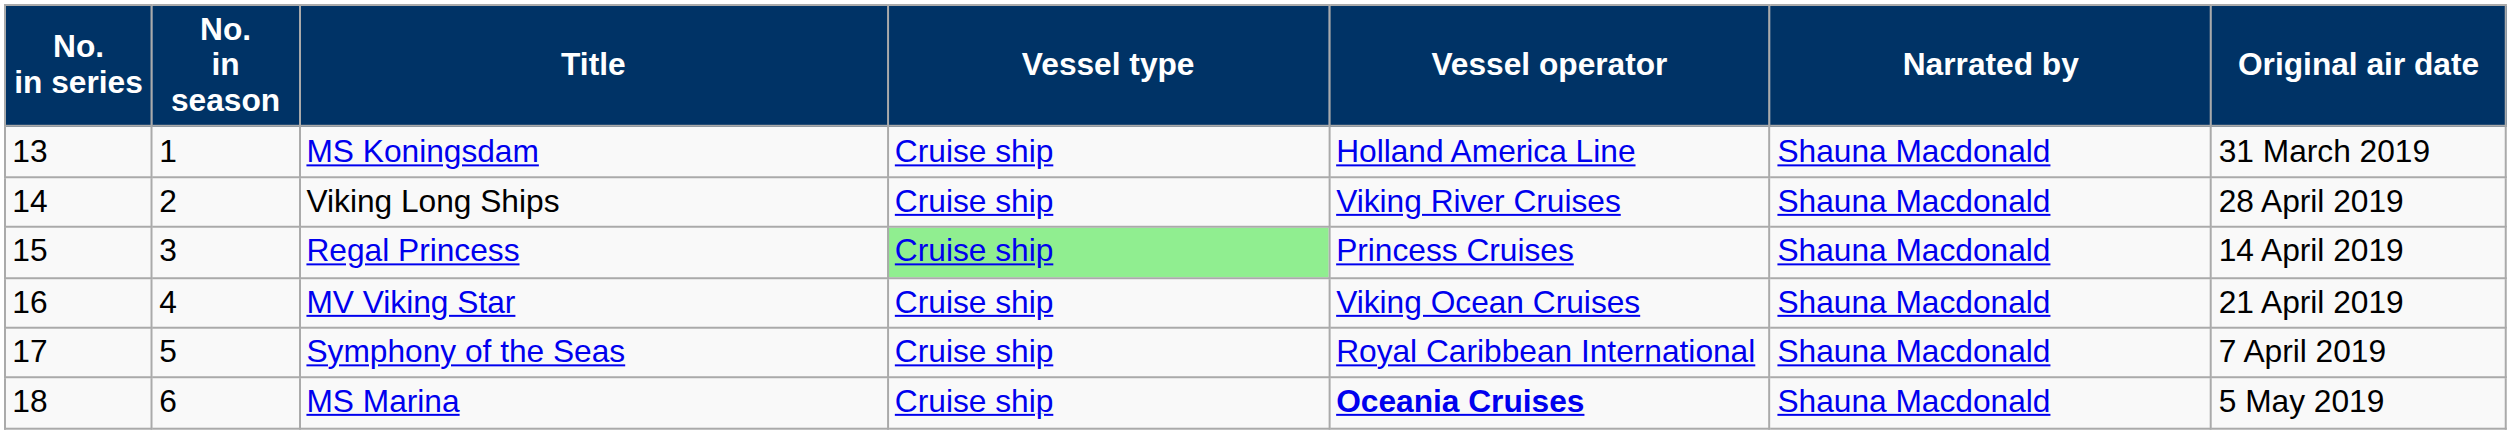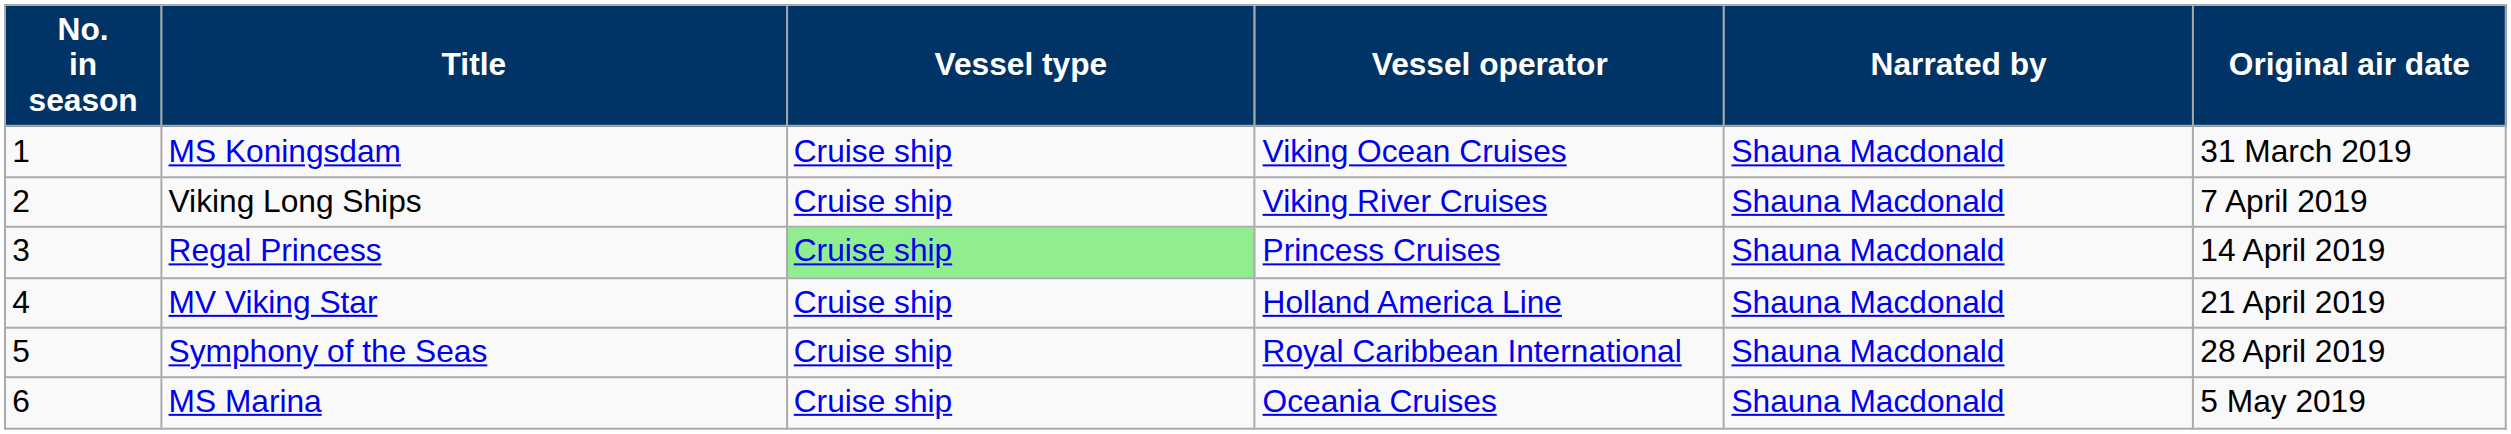- column: No. in series | 13 | 14 | 15 | 16 | 17 | 18
MS Koningsdam | Vessel operator: Holland America Line -> Viking Ocean Cruises
Viking Long Ships | Original air date: 28 April 2019 -> 7 April 2019
MV Viking Star | Vessel operator: Viking Ocean Cruises -> Holland America Line
Symphony of the Seas | Original air date: 7 April 2019 -> 28 April 2019
MS Marina | Vessel operator: bold -> normal
